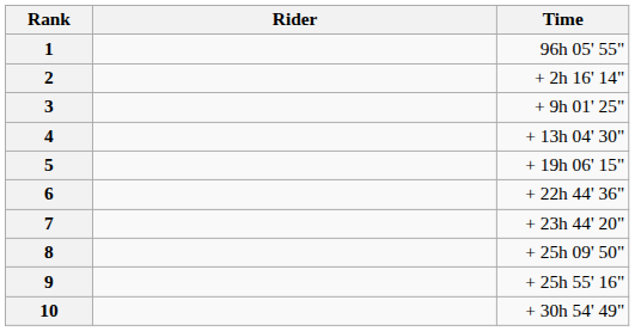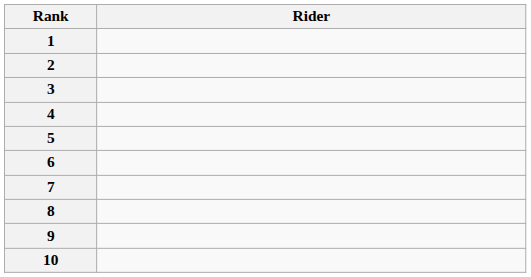- column: Time | 96h 05' 55" | + 2h 16' 14" | + 9h 01' 25" | + 13h 04' 30" | + 19h 06' 15" | + 22h 44' 36" | + 23h 44' 20" | + 25h 09' 50" | + 25h 55' 16" | + 30h 54' 49"
